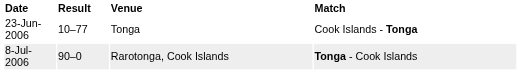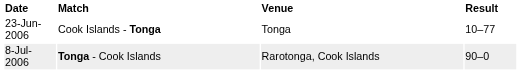columns swapped: Match <-> Result
